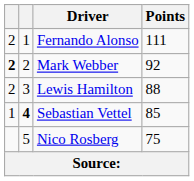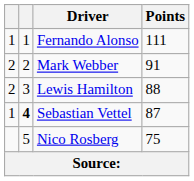Fernando Alonso | column 1: 2 -> 1
Mark Webber | column 1: bold -> normal
Mark Webber | Points: 92 -> 91
Sebastian Vettel | Points: 85 -> 87
